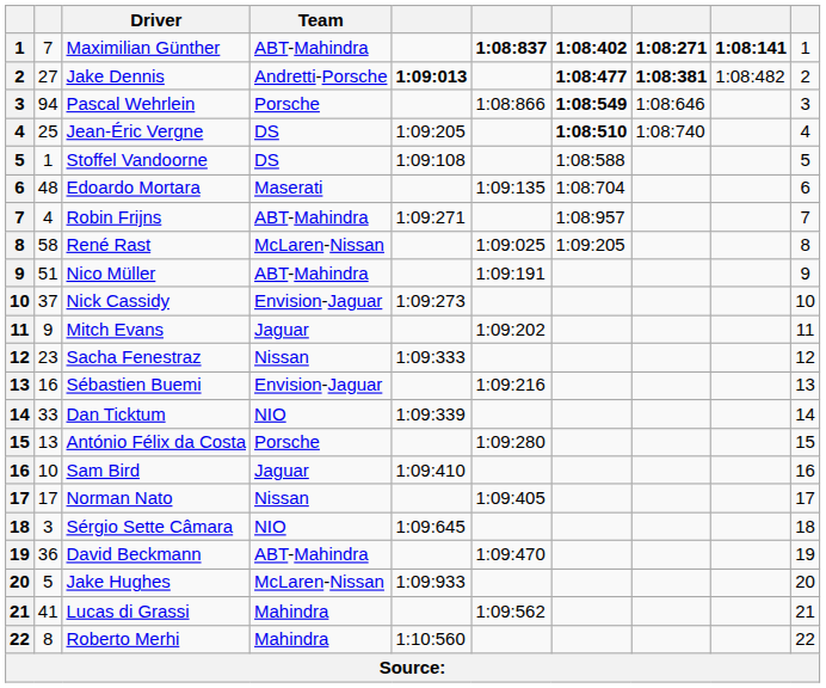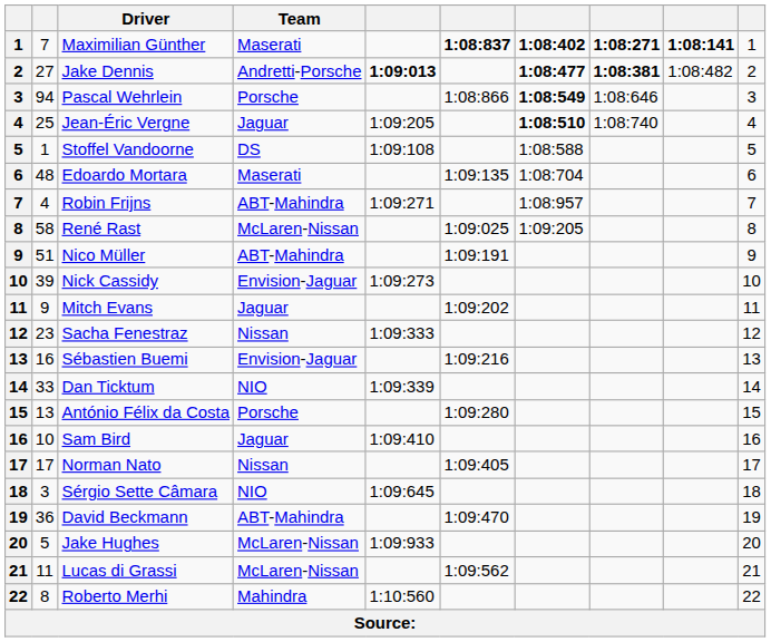Maximilian Günther | Team: ABT-Mahindra -> Maserati
Jean-Éric Vergne | Team: DS -> Jaguar
Nick Cassidy | column 2: 37 -> 39
Lucas di Grassi | column 2: 41 -> 11
Lucas di Grassi | Team: Mahindra -> McLaren-Nissan
